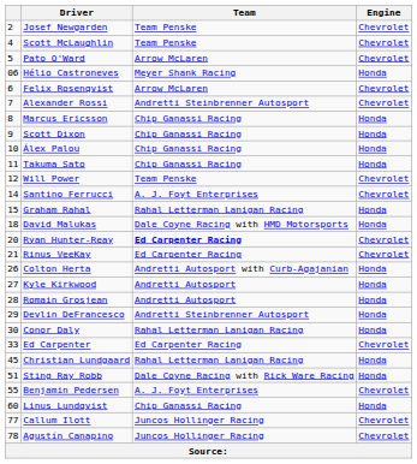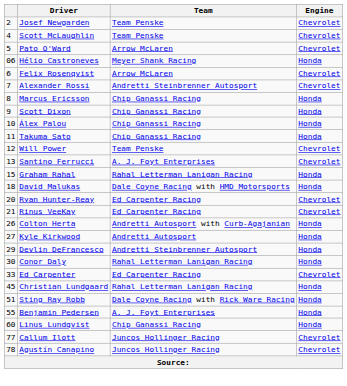Santino Ferrucci | column 1: 14 -> 13
Ryan Hunter-Reay | Team: bold -> normal
- row: 28 | Romain Grosjean | Andretti Autosport | Honda
Benjamin Pedersen | Engine: Chevrolet -> Honda
